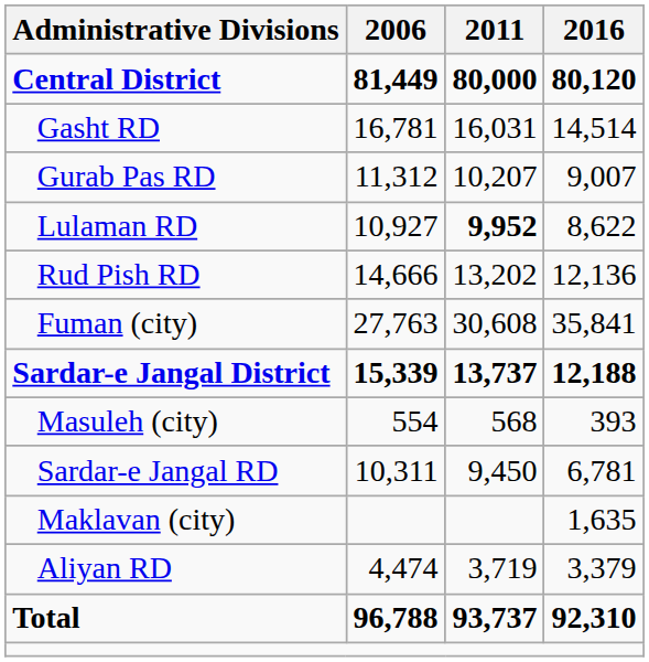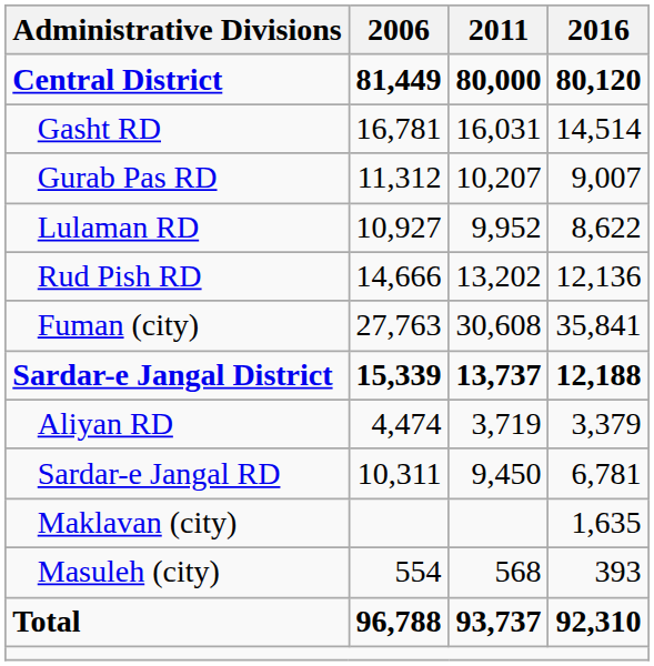Lulaman RD | 2011: bold -> normal
rows swapped: Aliyan RD <-> Masuleh (city)
